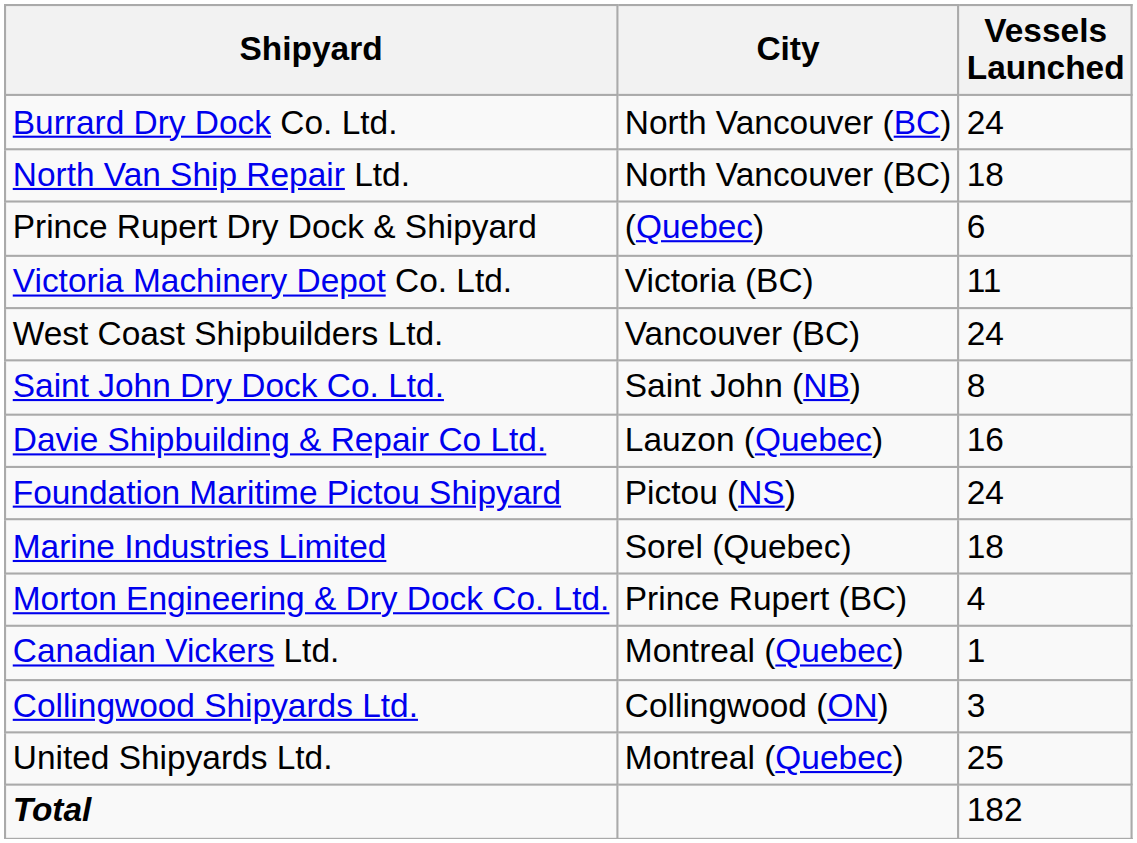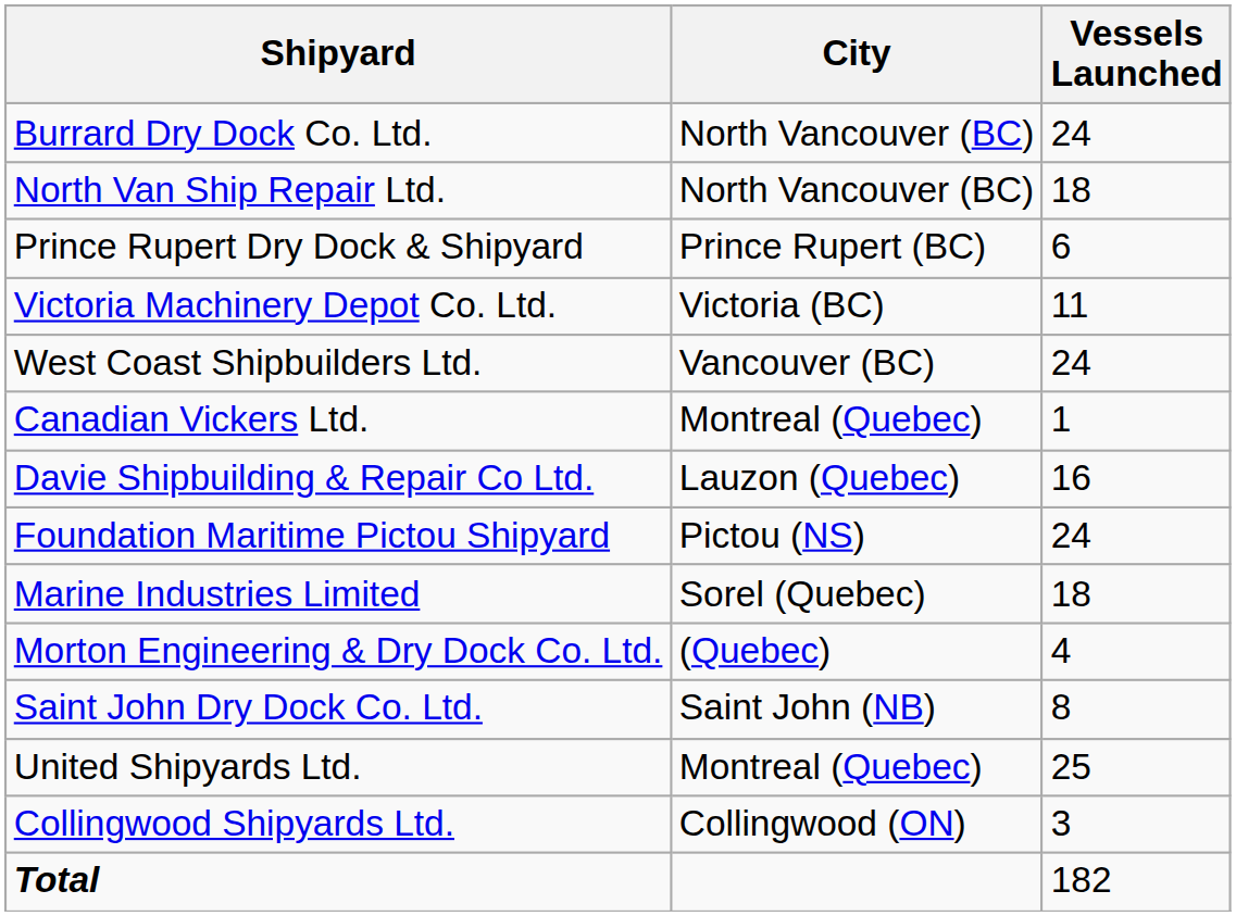Prince Rupert Dry Dock & Shipyard | City: (Quebec) -> Prince Rupert (BC)
rows swapped: Canadian Vickers Ltd. <-> Saint John Dry Dock Co. Ltd.
Morton Engineering & Dry Dock Co. Ltd. | City: Prince Rupert (BC) -> (Quebec)
rows swapped: United Shipyards Ltd. <-> Collingwood Shipyards Ltd.
